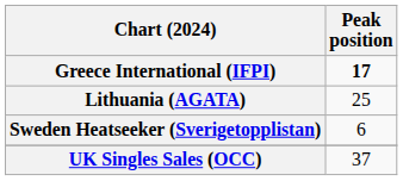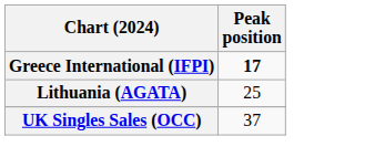- row: Sweden Heatseeker (Sverigetopplistan) | 6
